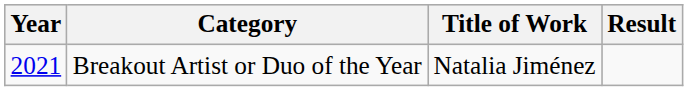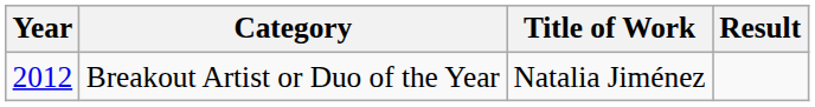Breakout Artist or Duo of the Year | Year: 2021 -> 2012
